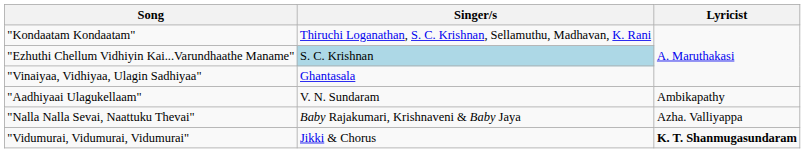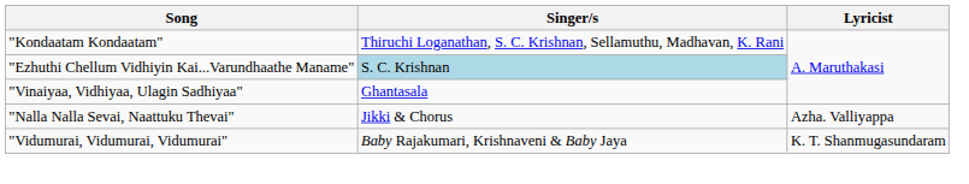- row: "Aadhiyaai Ulagukellaam" | V. N. Sundaram | Ambikapathy
"Nalla Nalla Sevai, Naattuku Thevai" | Singer/s: Baby Rajakumari, Krishnaveni & Baby Jaya -> Jikki & Chorus
"Vidumurai, Vidumurai, Vidumurai" | Singer/s: Jikki & Chorus -> Baby Rajakumari, Krishnaveni & Baby Jaya
"Vidumurai, Vidumurai, Vidumurai" | Lyricist: bold -> normal
